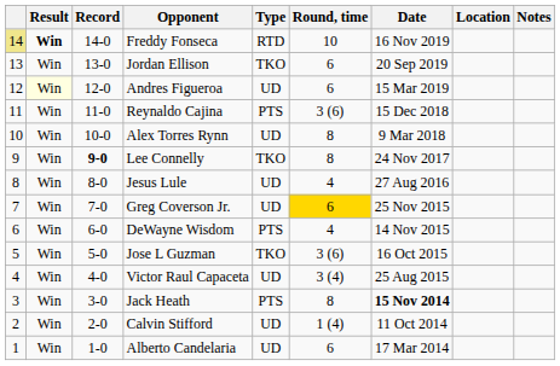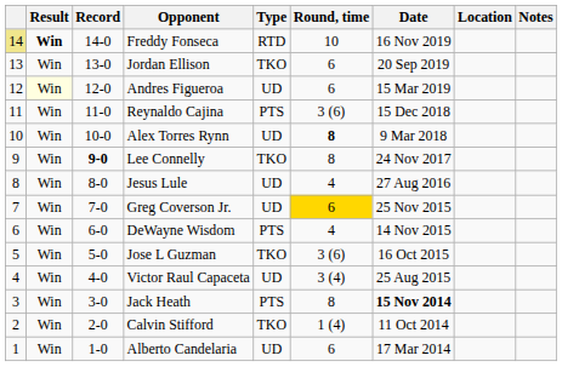Alex Torres Rynn | Round, time: normal -> bold
Calvin Stifford | Type: UD -> TKO
